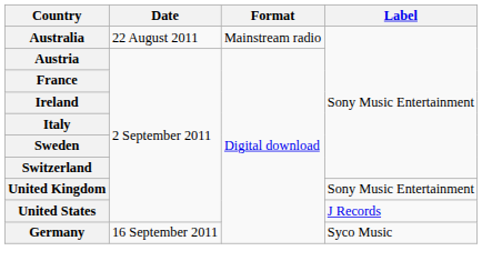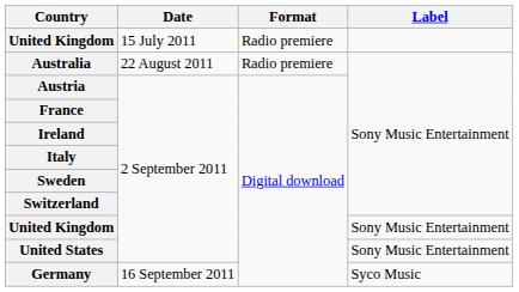+ row: United Kingdom | 15 July 2011 | Radio premiere
Australia | Format: Mainstream radio -> Radio premiere
United States | Label: J Records -> Sony Music Entertainment
